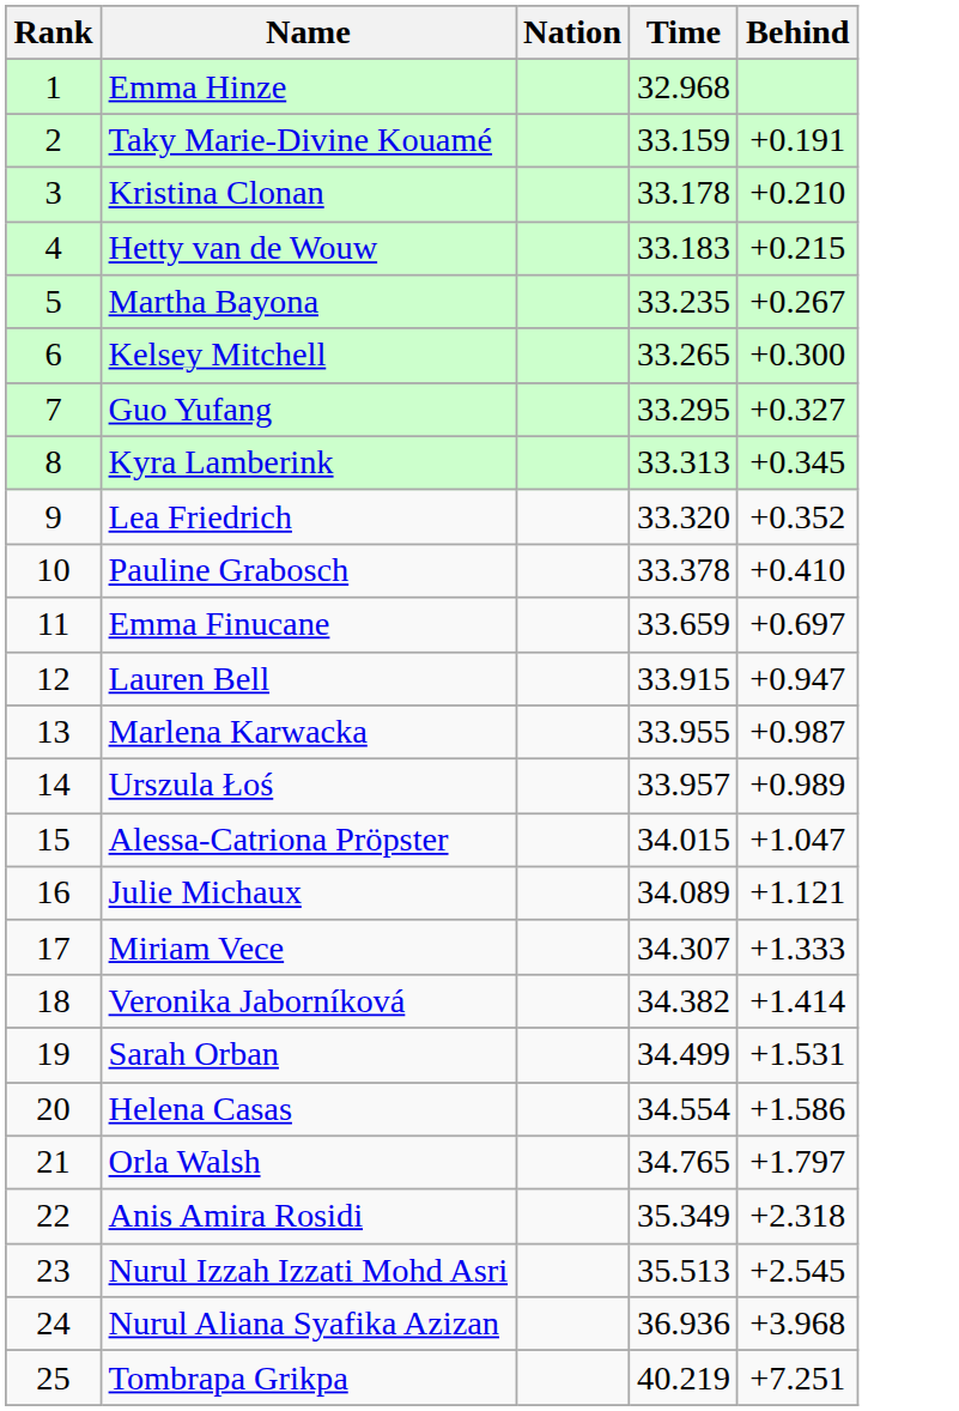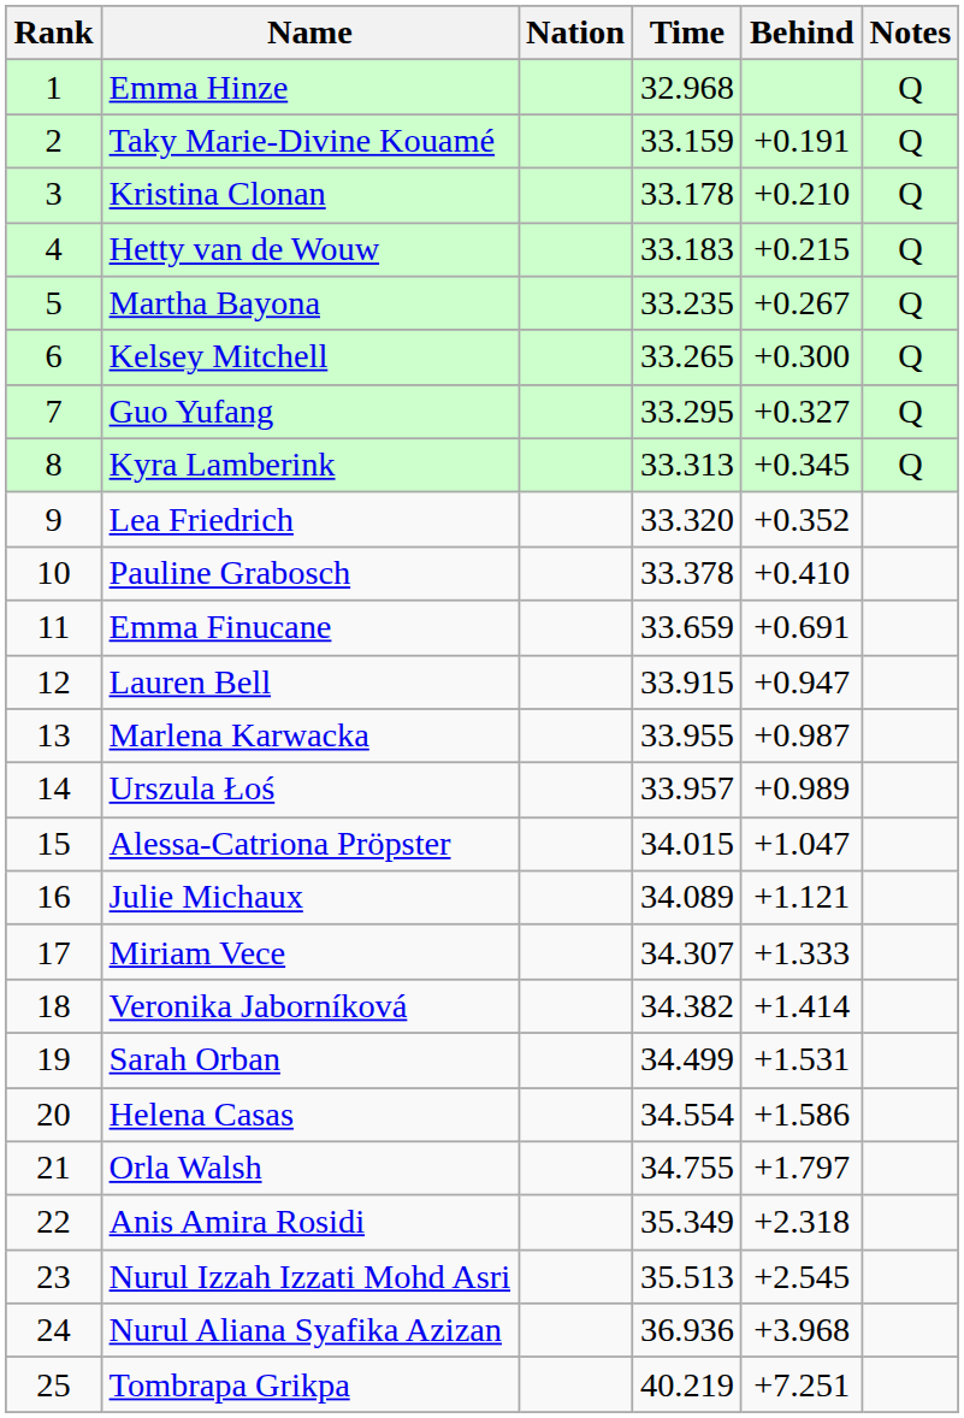+ column: Notes | Q | Q | Q | Q | Q | Q | Q | Q
Emma Finucane | Behind: +0.697 -> +0.691
Orla Walsh | Time: 34.765 -> 34.755
